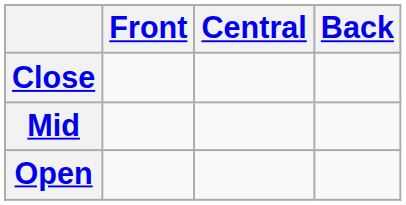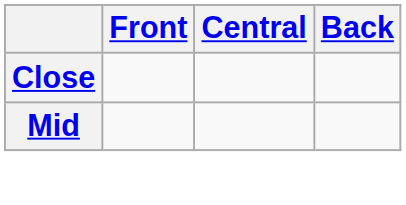- row: Open
